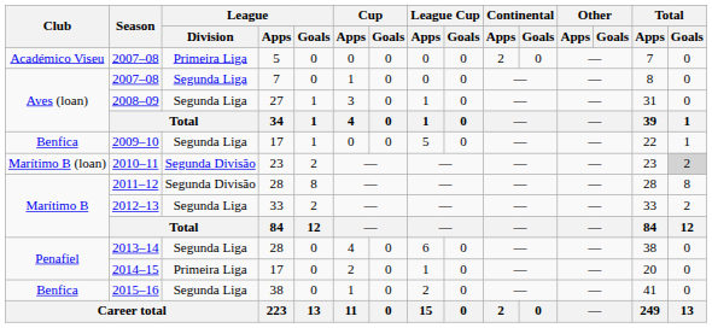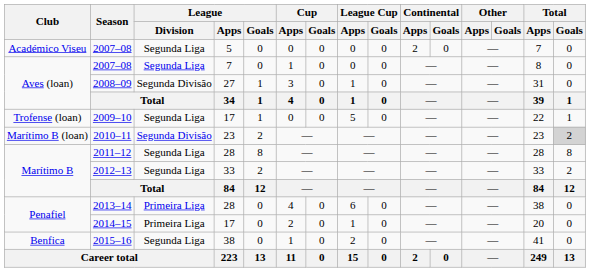2007–08 / 5 | League / Division: Primeira Liga -> Segunda Liga
2008–09 | League / Division: Segunda Liga -> Segunda Divisão
2009–10 | Club: Benfica -> Trofense (loan)
2011–12 | League / Division: Segunda Divisão -> Segunda Liga
2013–14 | League / Division: Segunda Liga -> Primeira Liga
